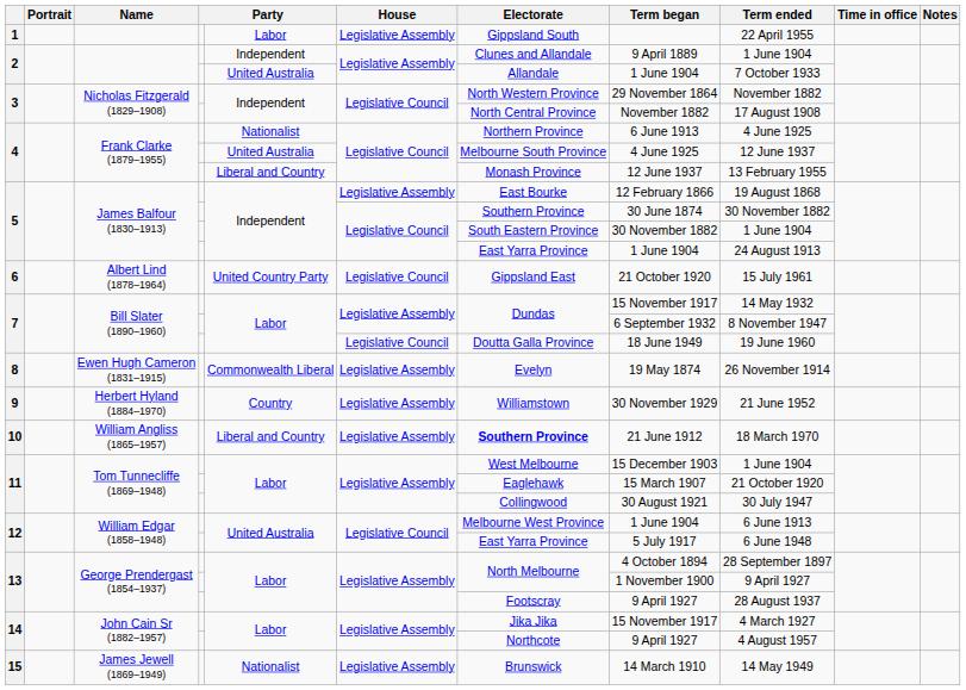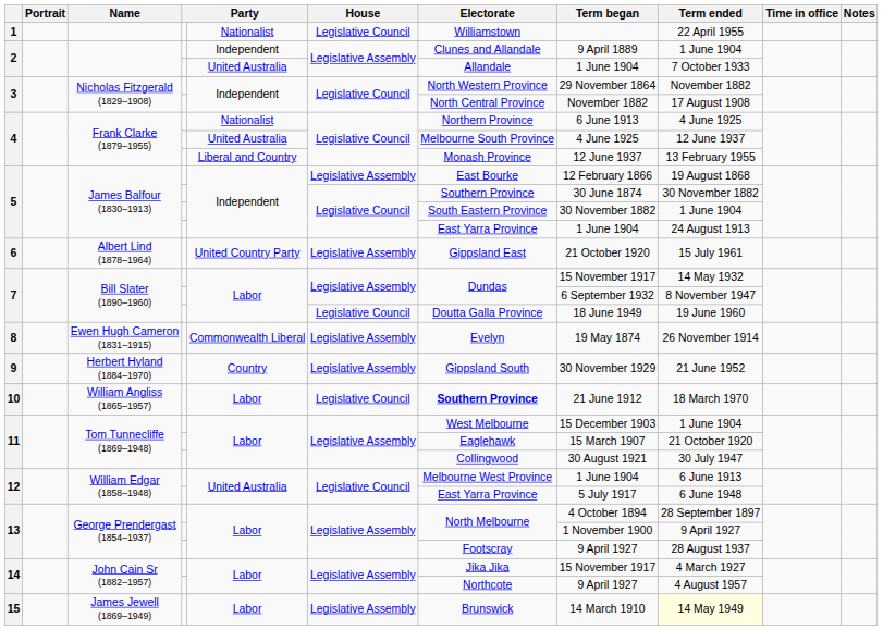1 | column 5: Labor -> Nationalist
1 | House: Legislative Assembly -> Legislative Council
1 | Electorate: Gippsland South -> Williamstown
6 | House: Legislative Council -> Legislative Assembly
9 | Electorate: Williamstown -> Gippsland South
10 | column 5: Liberal and Country -> Labor
10 | House: Legislative Assembly -> Legislative Council
15 | column 5: Nationalist -> Labor
15 | Term ended: no background -> lightyellow background
